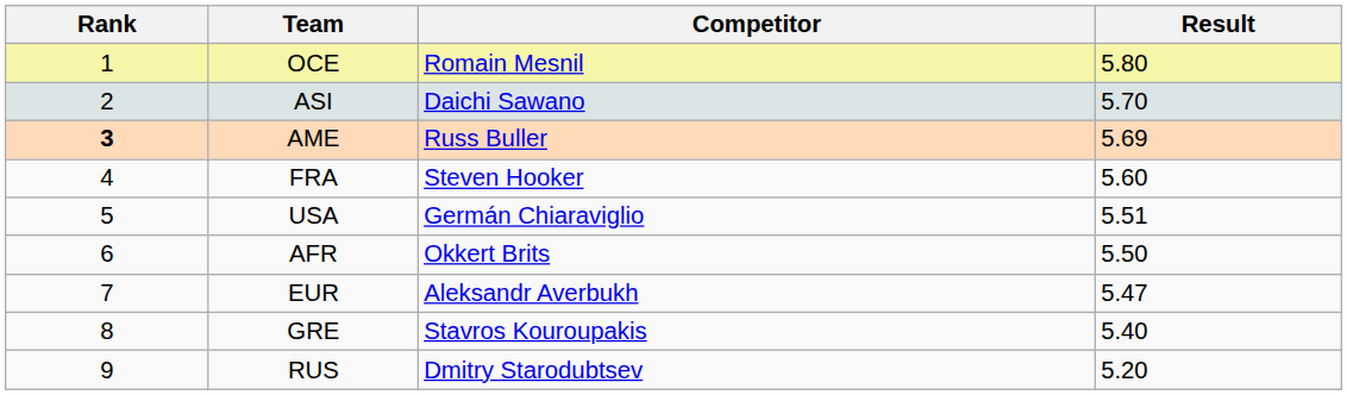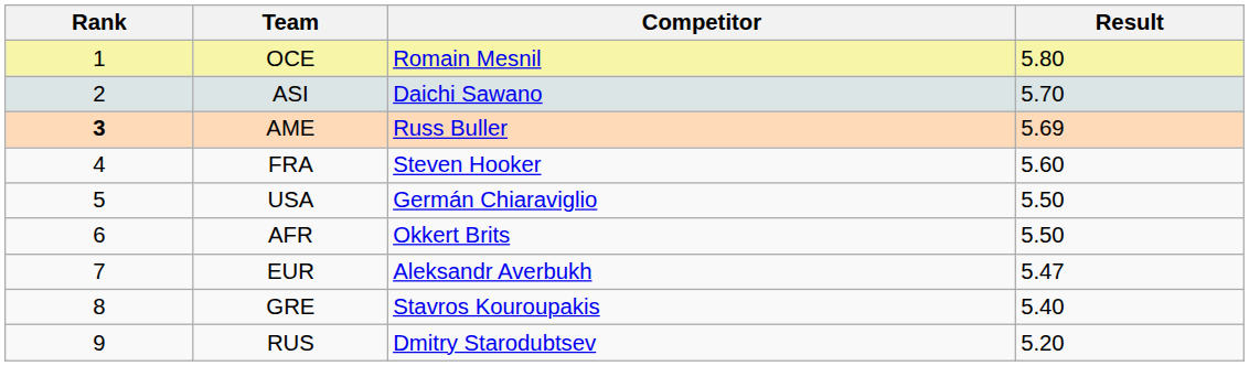USA | Result: 5.51 -> 5.50
